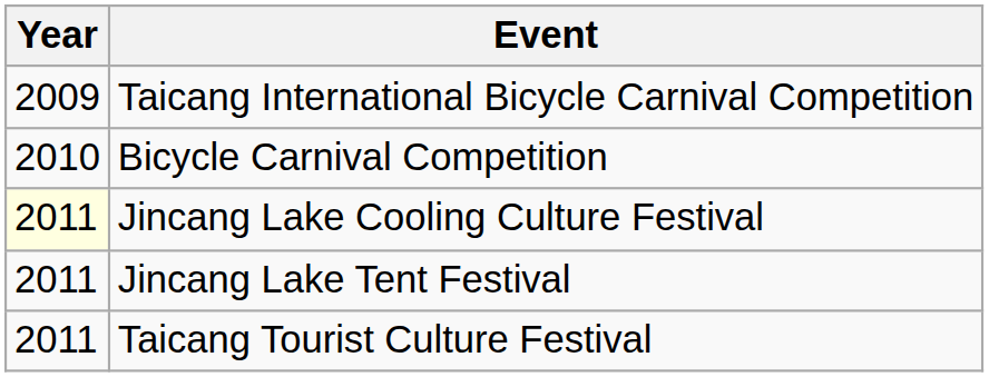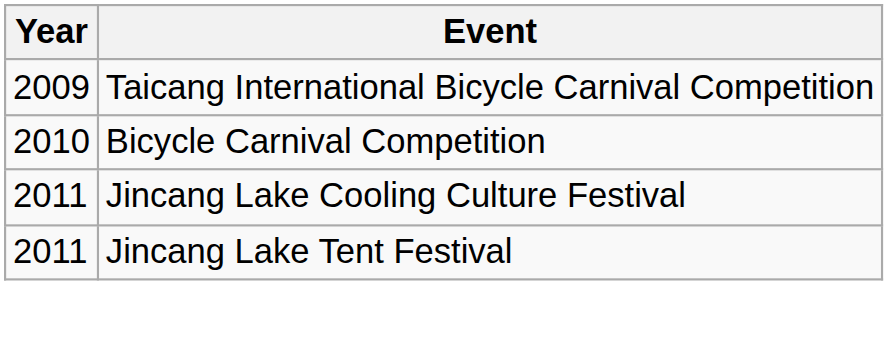Jincang Lake Cooling Culture Festival | Year: lightyellow background -> no background
- row: 2011 | Taicang Tourist Culture Festival
